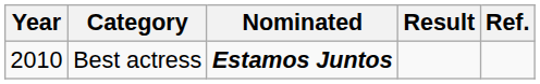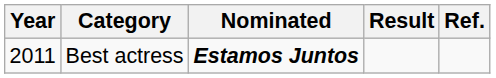Best actress | Year: 2010 -> 2011
